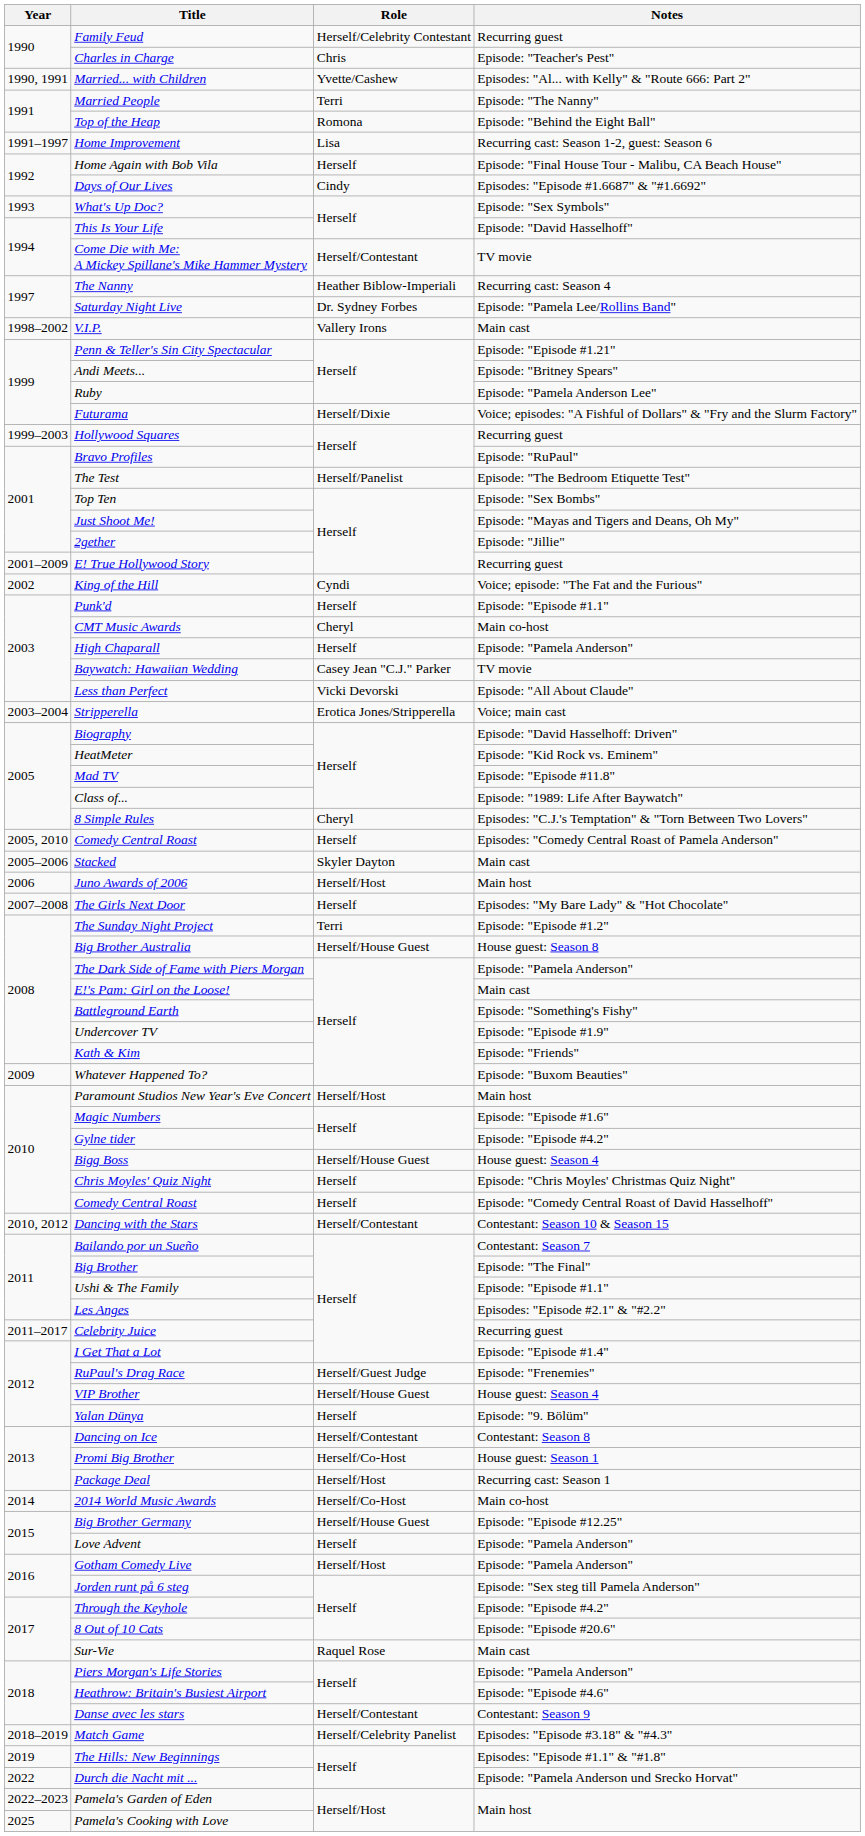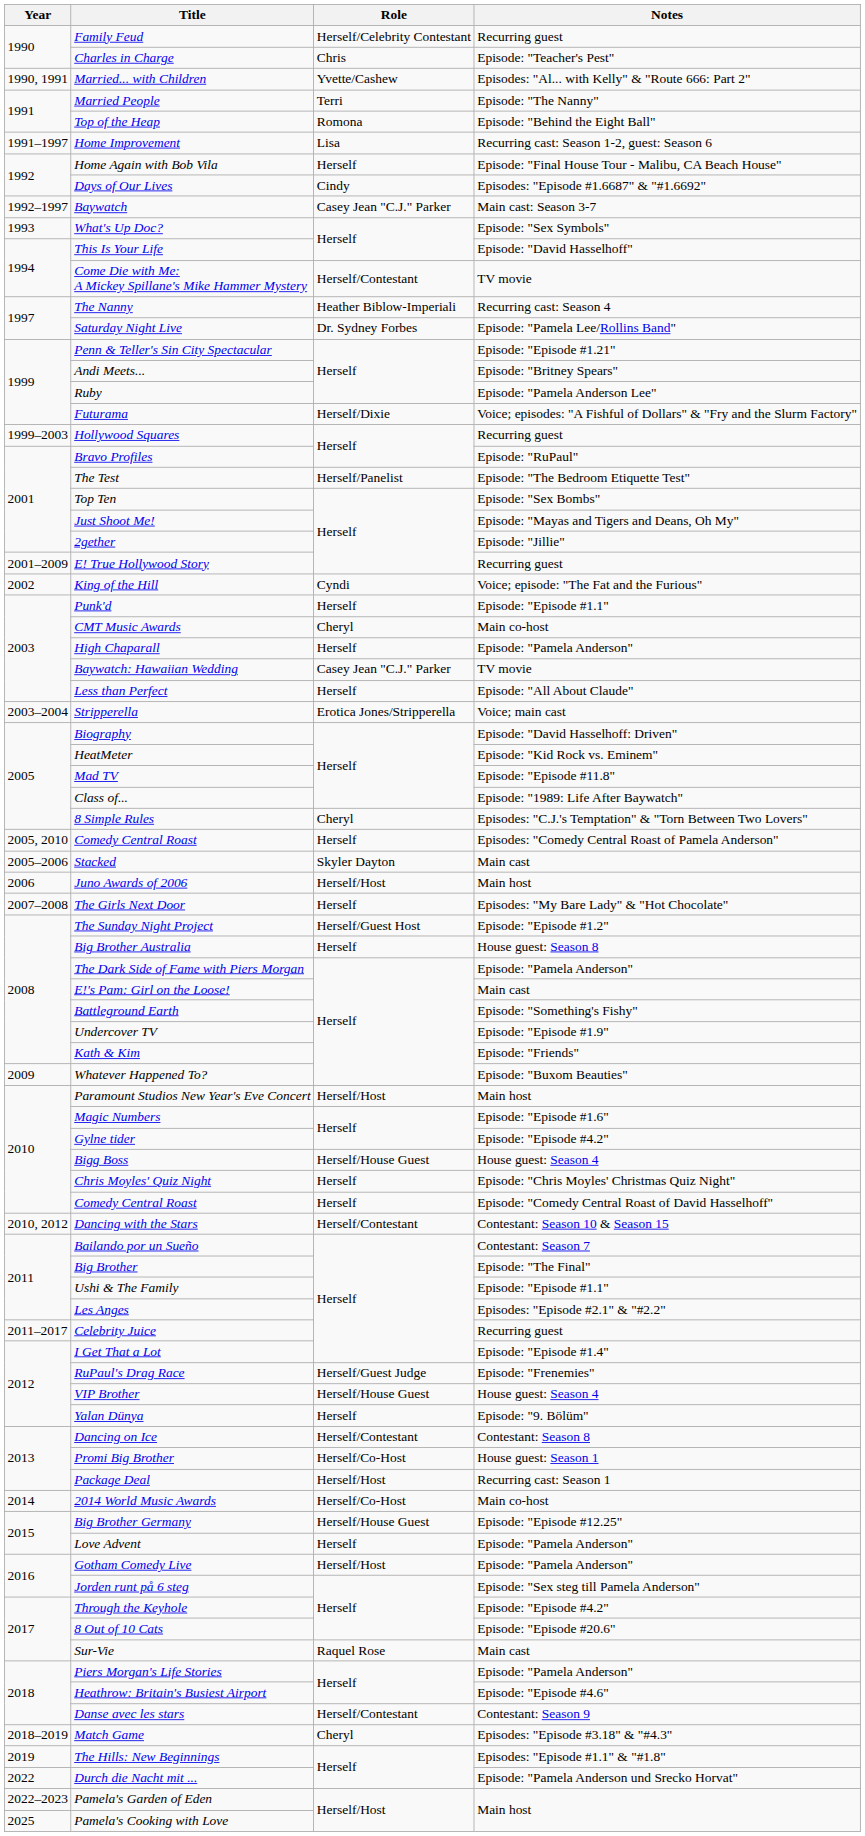+ row: 1992–1997 | Baywatch | Casey Jean "C.J." Parker | Main cast: Season 3-7
- row: 1998–2002 | V.I.P. | Vallery Irons | Main cast
Less than Perfect | Role: Vicki Devorski -> Herself
The Sunday Night Project | Role: Terri -> Herself/Guest Host
Big Brother Australia | Role: Herself/House Guest -> Herself
Match Game | Role: Herself/Celebrity Panelist -> Cheryl
